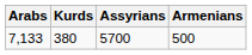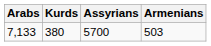7,133 | Armenians: 500 -> 503
